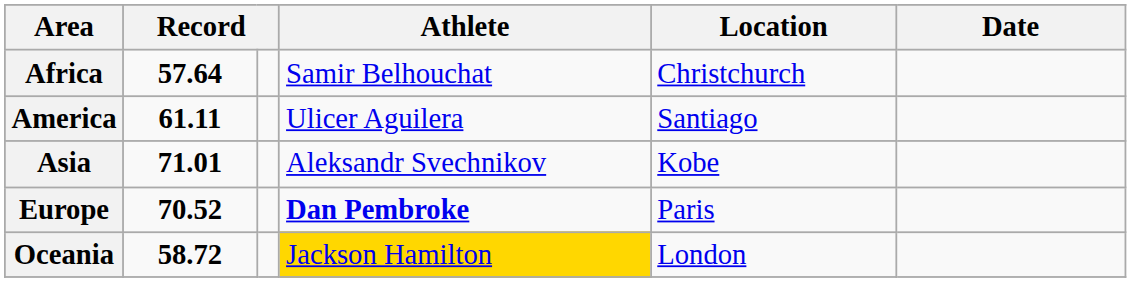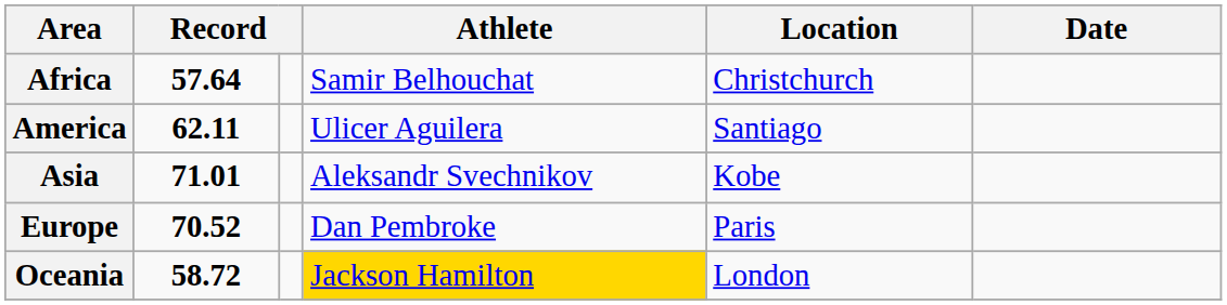America | column 2: 61.11 -> 62.11
Europe | Athlete: bold -> normal
